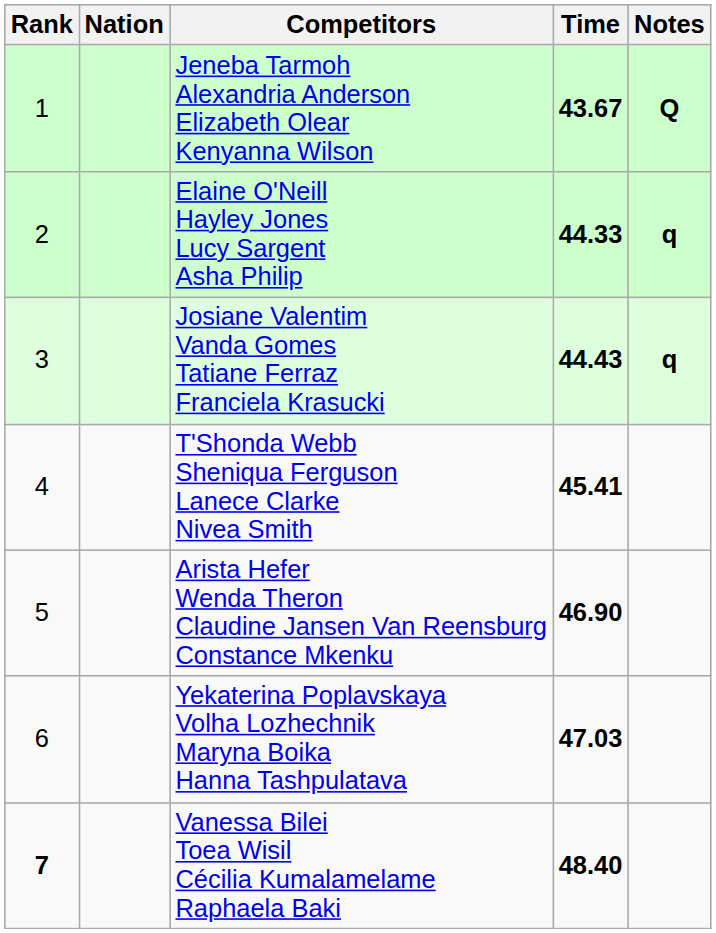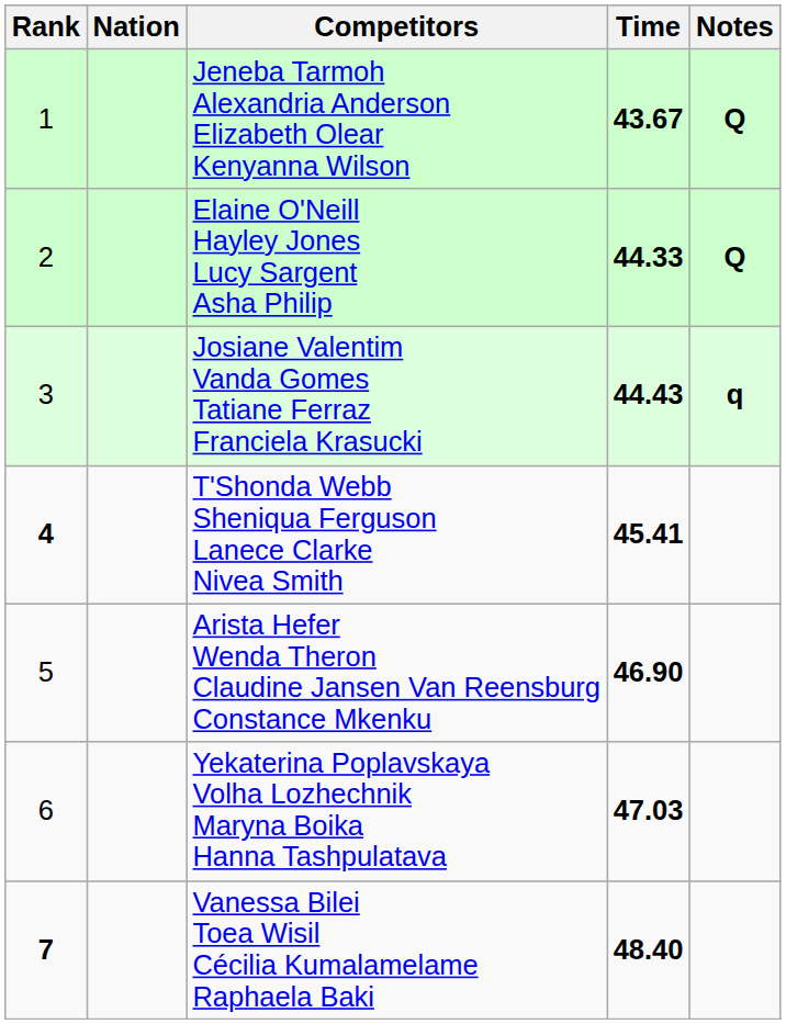Elaine O'Neill Hayley Jones Lucy Sargent Asha Philip | Notes: q -> Q
T'Shonda Webb Sheniqua Ferguson Lanece Clarke Nivea Smith | Rank: normal -> bold
